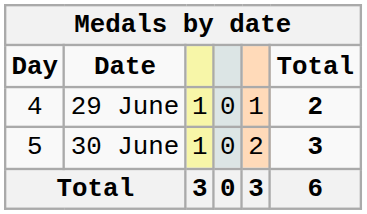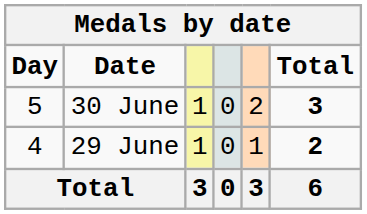rows swapped: 29 June <-> 30 June
